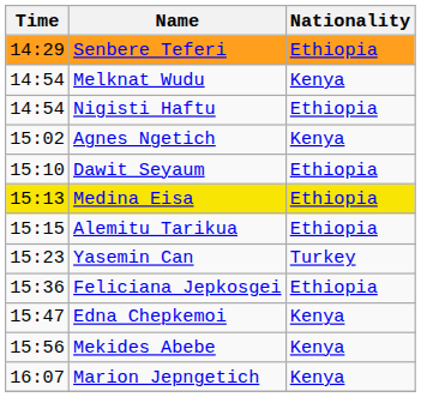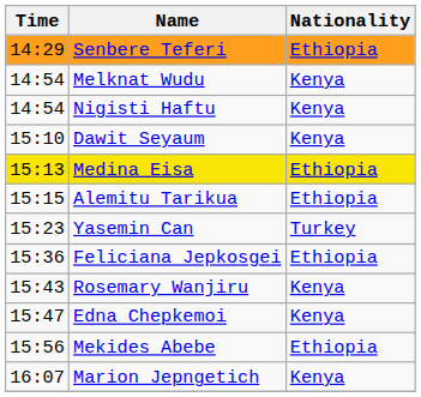Nigisti Haftu | Nationality: Ethiopia -> Kenya
- row: 15:02 | Agnes Ngetich | Kenya
Dawit Seyaum | Nationality: Ethiopia -> Kenya
+ row: 15:43 | Rosemary Wanjiru | Kenya
Mekides Abebe | Nationality: Kenya -> Ethiopia
